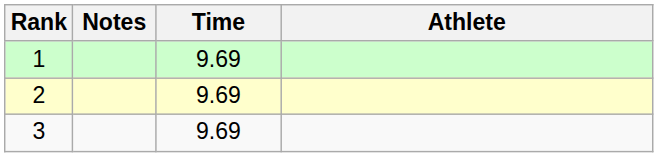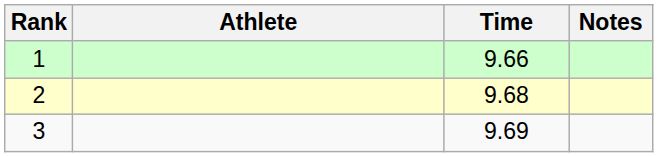columns swapped: Athlete <-> Notes
1 | Time: 9.69 -> 9.66
2 | Time: 9.69 -> 9.68
